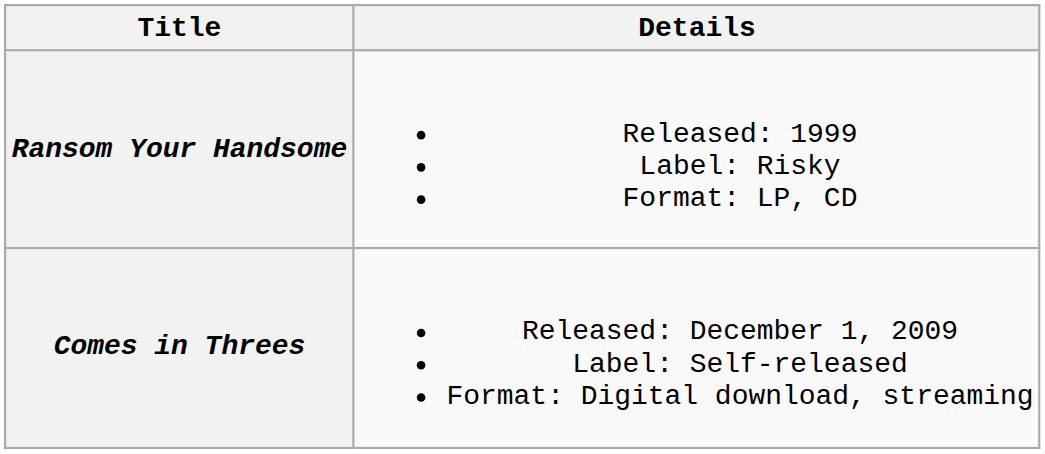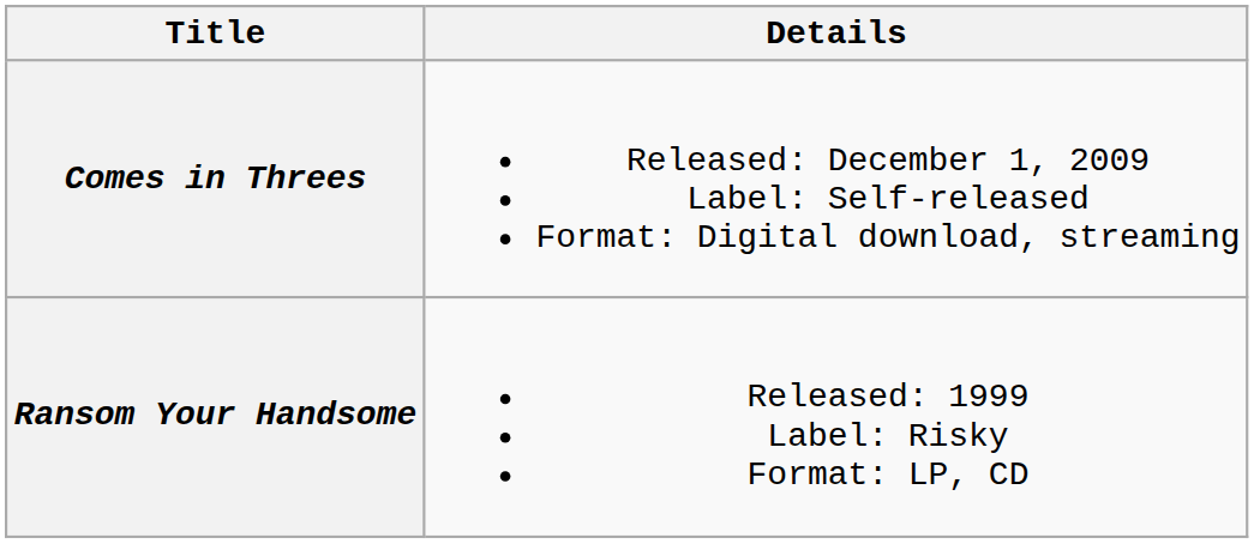rows swapped: Ransom Your Handsome <-> Comes in Threes
